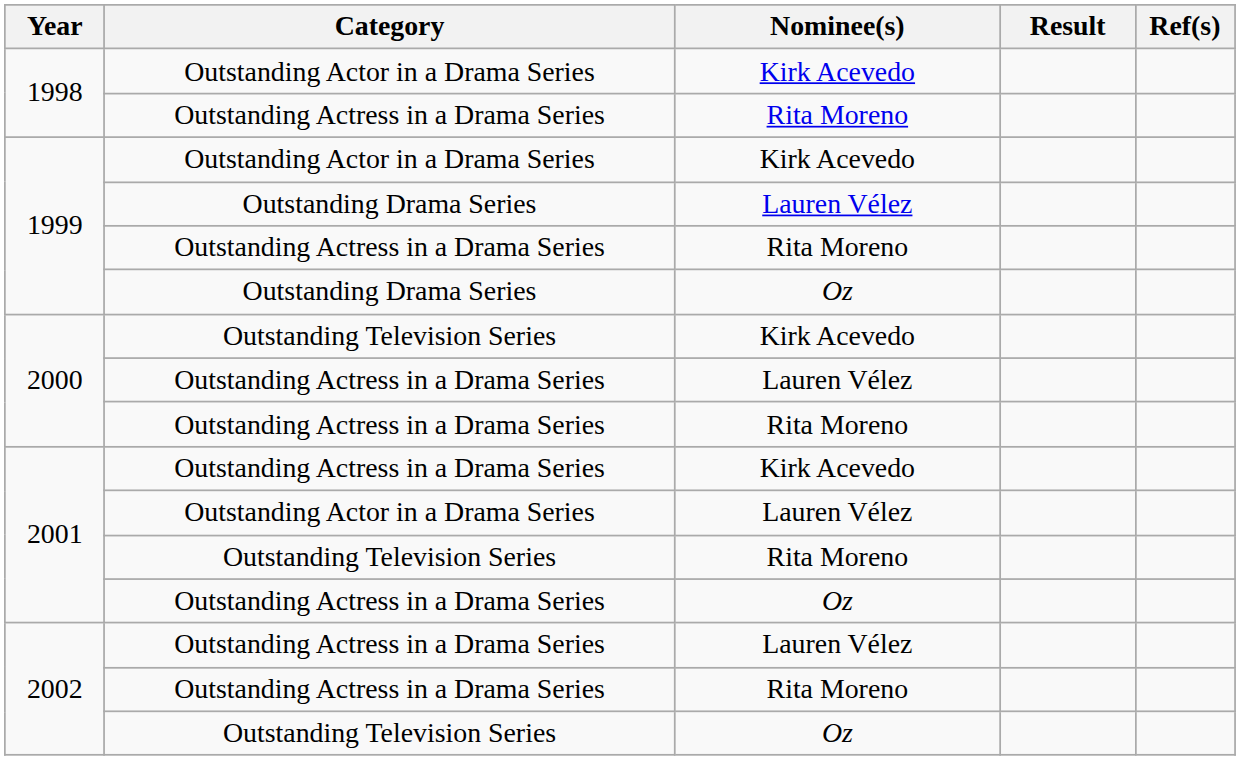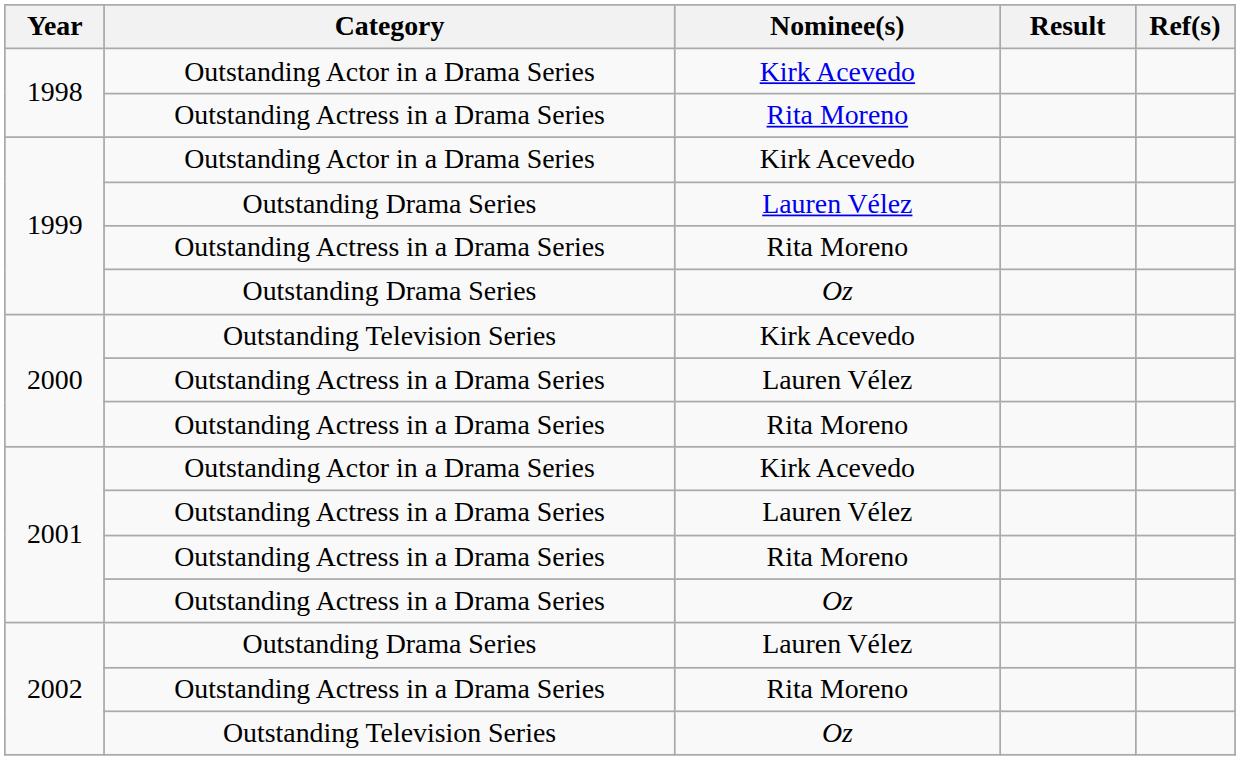2001 / Kirk Acevedo | Category: Outstanding Actress in a Drama Series -> Outstanding Actor in a Drama Series
2001 / Lauren Vélez | Category: Outstanding Actor in a Drama Series -> Outstanding Actress in a Drama Series
2001 / Rita Moreno | Category: Outstanding Television Series -> Outstanding Actress in a Drama Series
2002 / Lauren Vélez | Category: Outstanding Actress in a Drama Series -> Outstanding Drama Series
